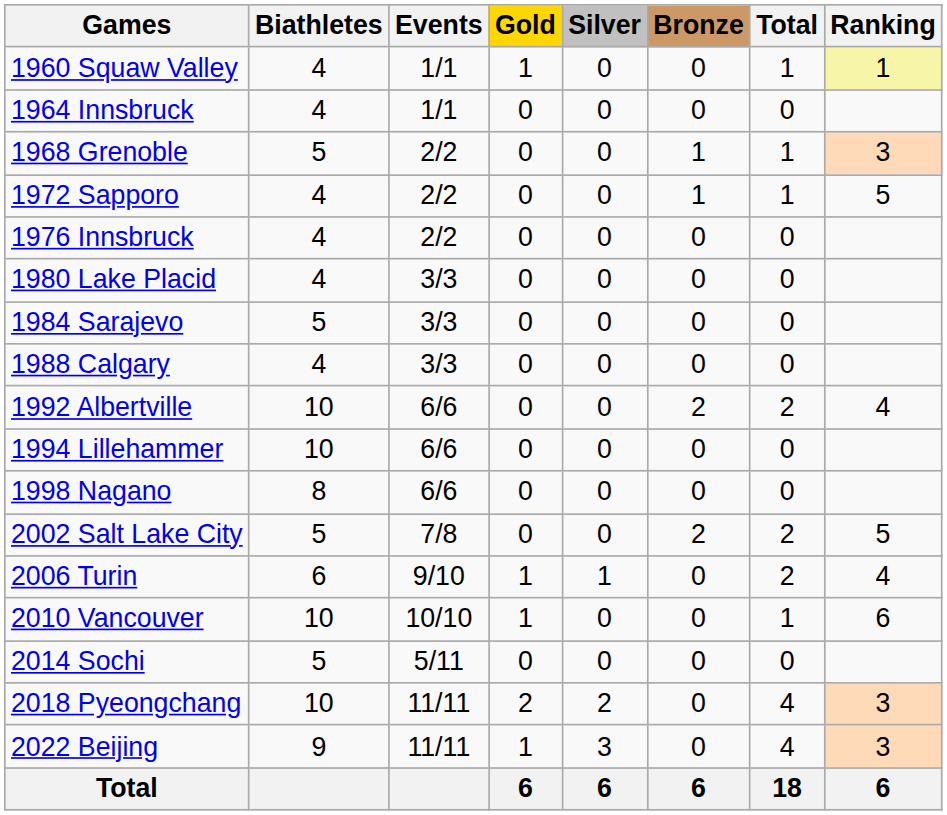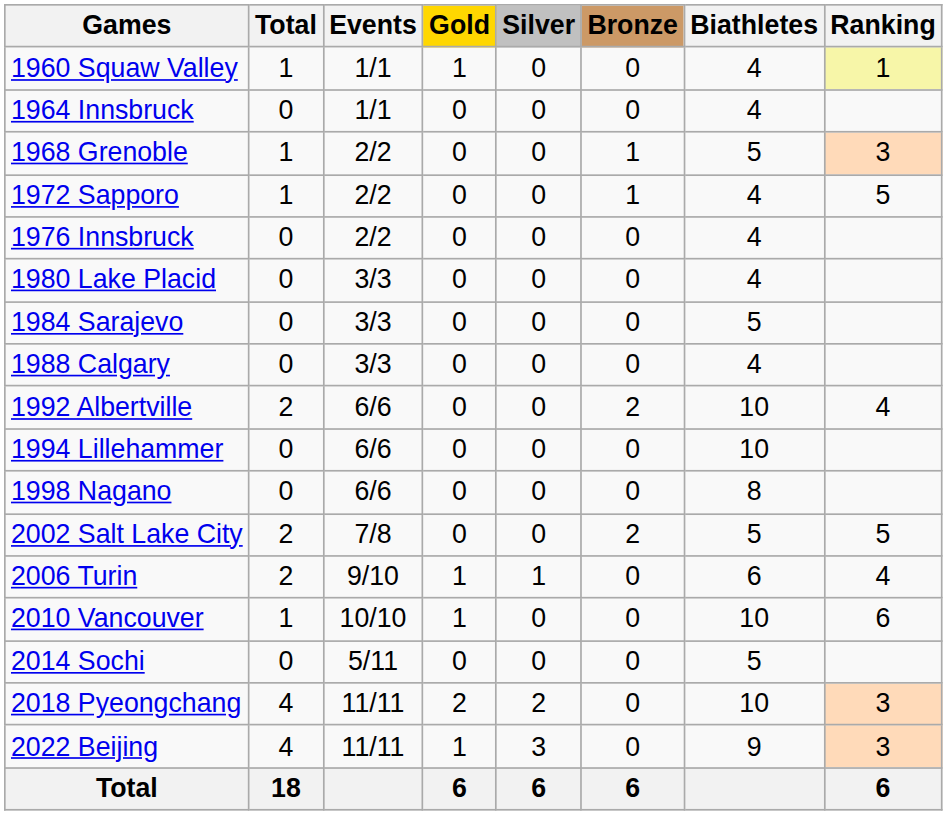columns swapped: Biathletes <-> Total
